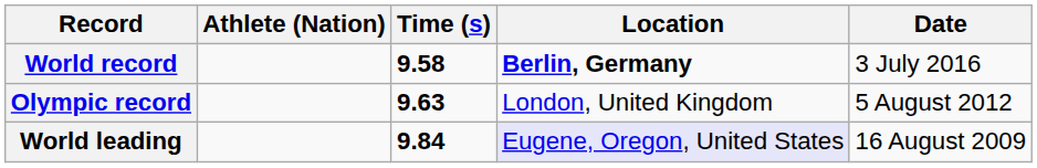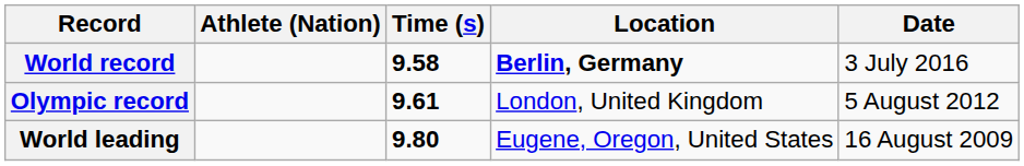Olympic record | Time (s): 9.63 -> 9.61
World leading | Time (s): 9.84 -> 9.80
World leading | Location: lavender background -> no background
